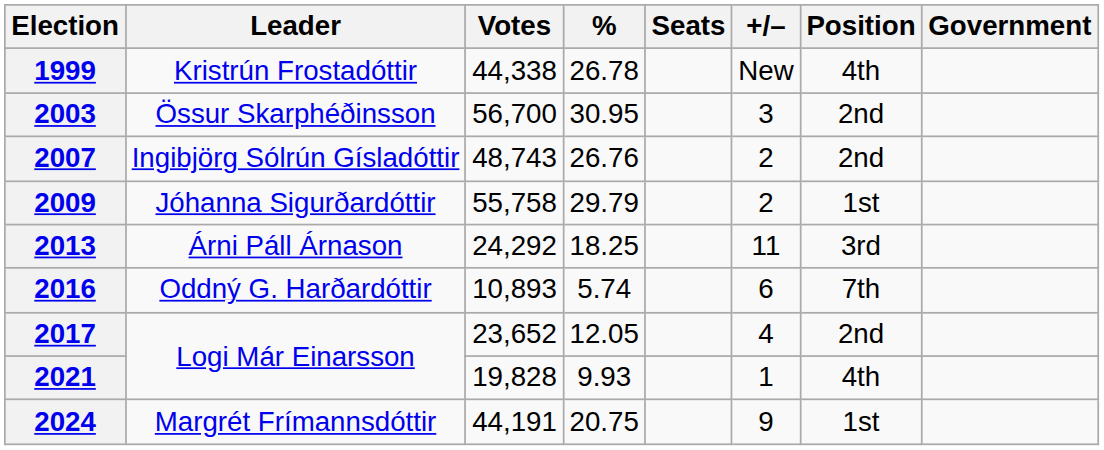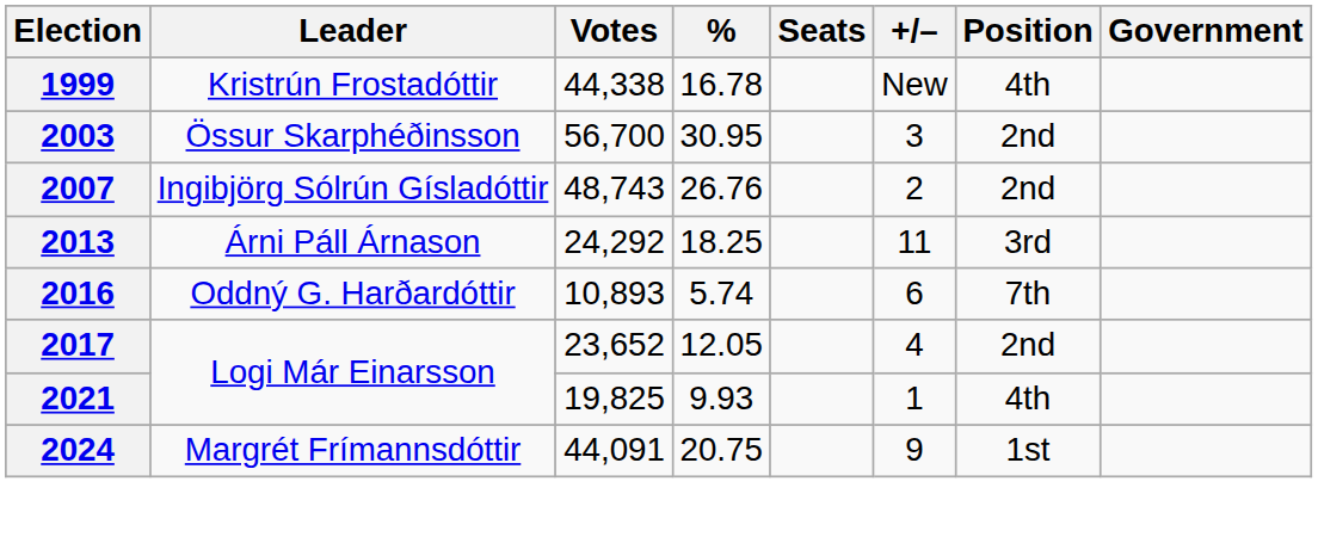1999 | %: 26.78 -> 16.78
- row: 2009 | Jóhanna Sigurðardóttir | 55,758 | 29.79 | 2 | 1st
2021 | Votes: 19,828 -> 19,825
2024 | Votes: 44,191 -> 44,091
